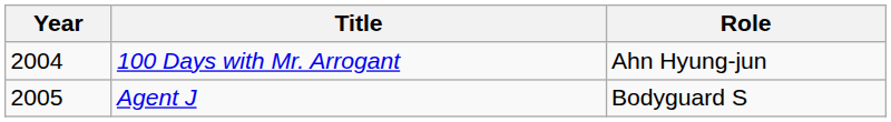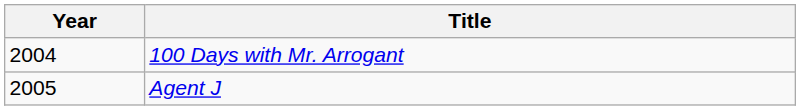- column: Role | Ahn Hyung-jun | Bodyguard S
